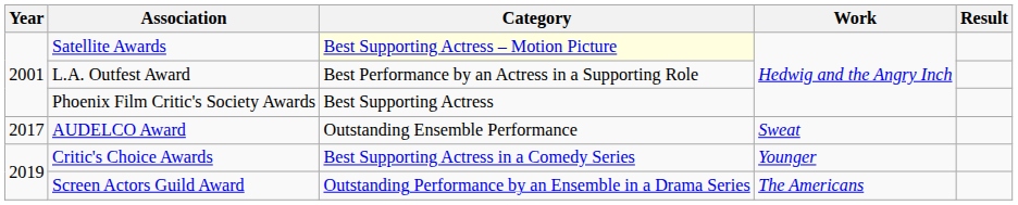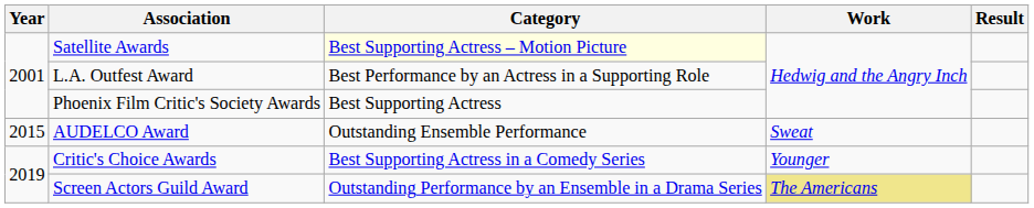AUDELCO Award | Year: 2017 -> 2015
Screen Actors Guild Award | Work: no background -> khaki background
